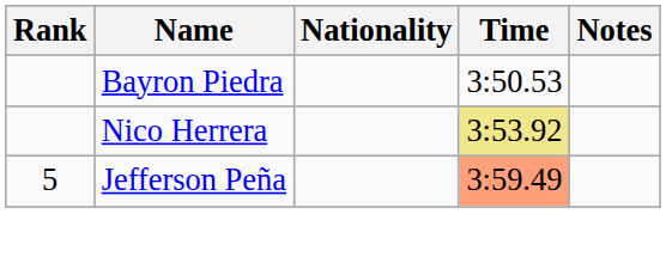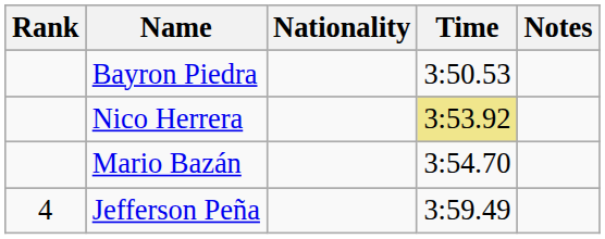+ row: Mario Bazán | 3:54.70
Jefferson Peña | Rank: 5 -> 4
Jefferson Peña | Time: lightsalmon background -> no background
